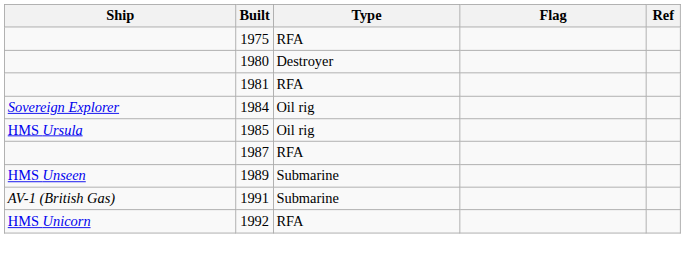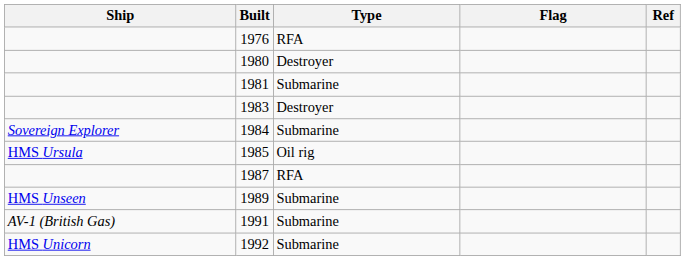- row: 1975 | RFA
+ row: 1976 | RFA
1981 | Type: RFA -> Submarine
+ row: 1983 | Destroyer
1984 | Type: Oil rig -> Submarine
1992 | Type: RFA -> Submarine
